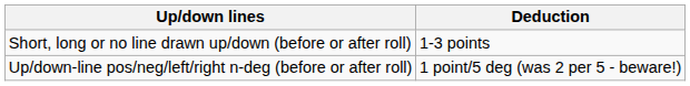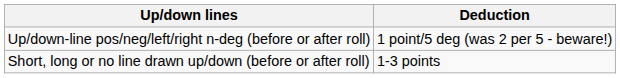rows swapped: Up/down-line pos/neg/left/right n-deg (before or after roll) <-> Short, long or no line drawn up/down (before or after roll)
